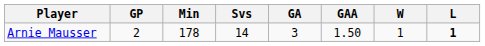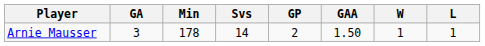columns swapped: GP <-> GA
Arnie Mausser | L: bold -> normal
